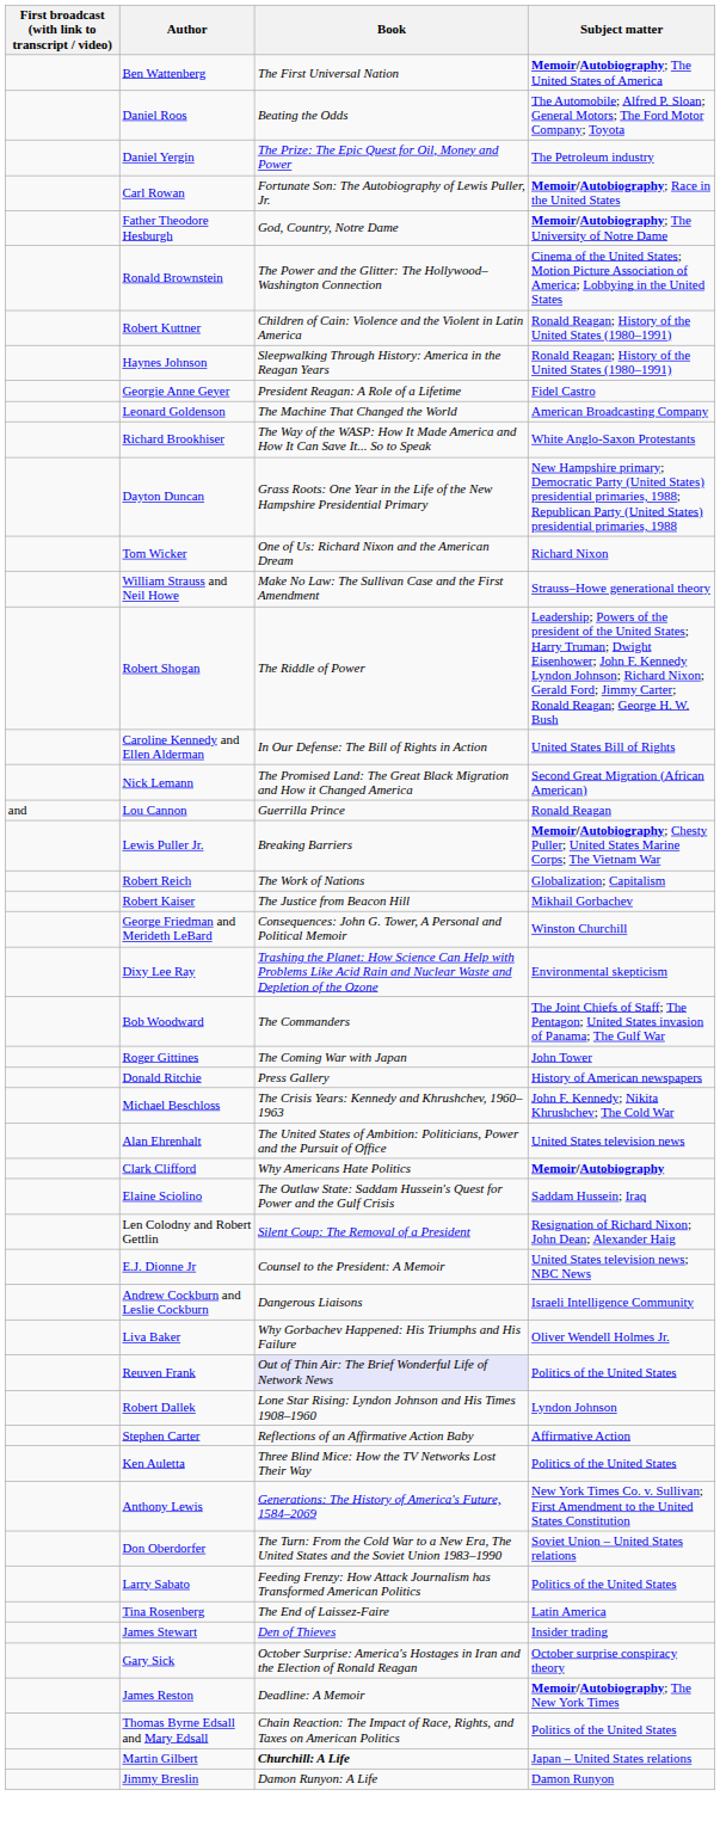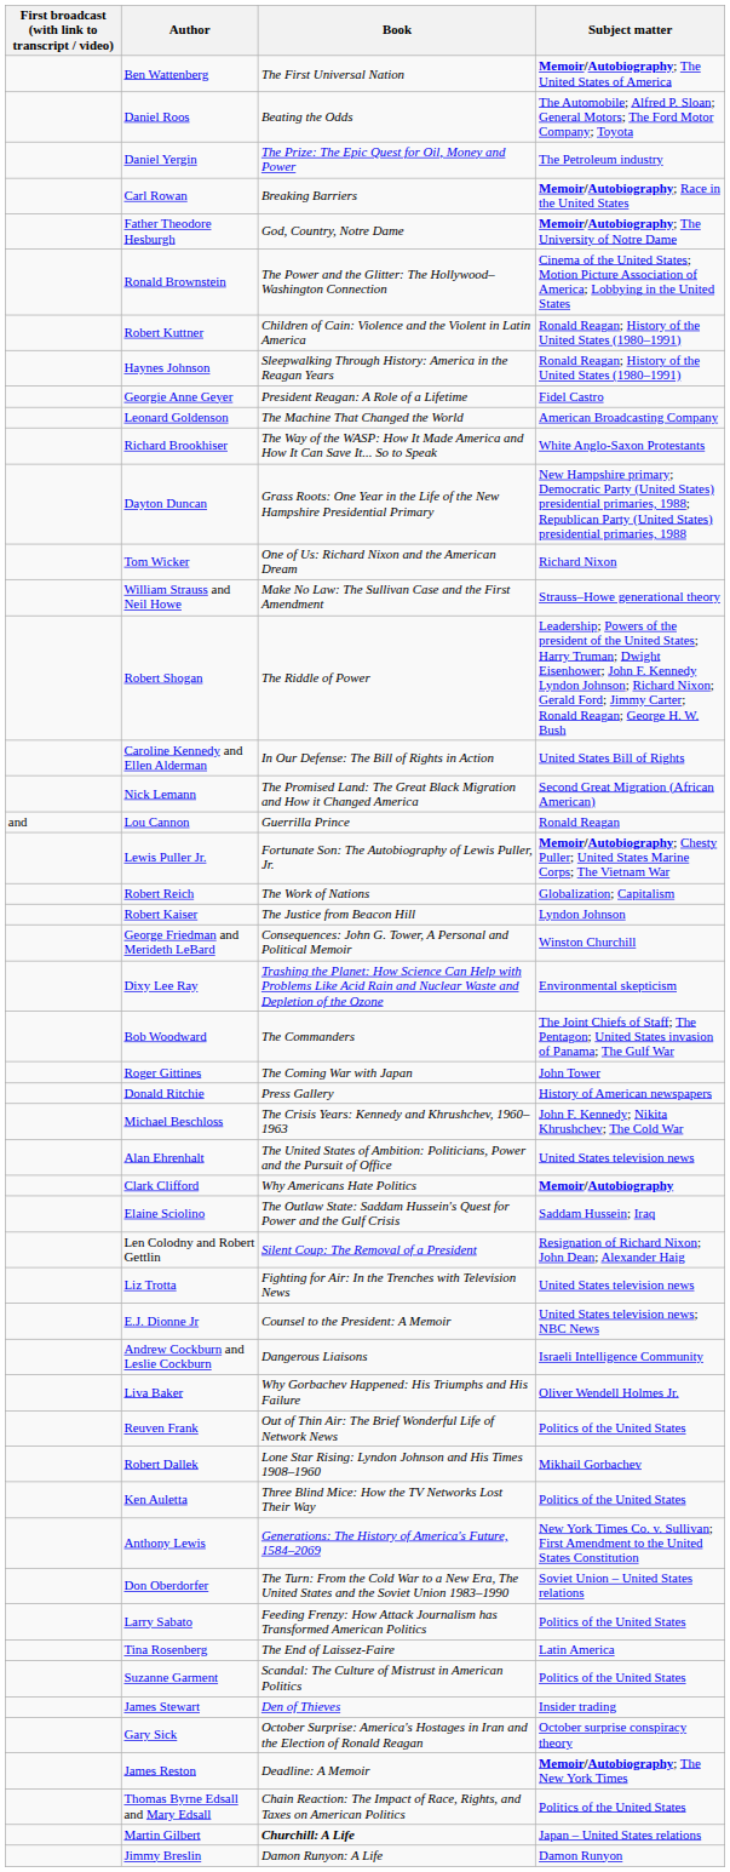Carl Rowan | Book: Fortunate Son: The Autobiography of Lewis Puller, Jr. -> Breaking Barriers
Lewis Puller Jr. | Book: Breaking Barriers -> Fortunate Son: The Autobiography of Lewis Puller, Jr.
Robert Kaiser | Subject matter: Mikhail Gorbachev -> Lyndon Johnson
+ row: Liz Trotta | Fighting for Air: In the Trenches with Television News | United States television news
Reuven Frank | Book: lavender background -> no background
Robert Dallek | Subject matter: Lyndon Johnson -> Mikhail Gorbachev
- row: Stephen Carter | Reflections of an Affirmative Action Baby | Affirmative Action
+ row: Suzanne Garment | Scandal: The Culture of Mistrust in American Politics | Politics of the United States
